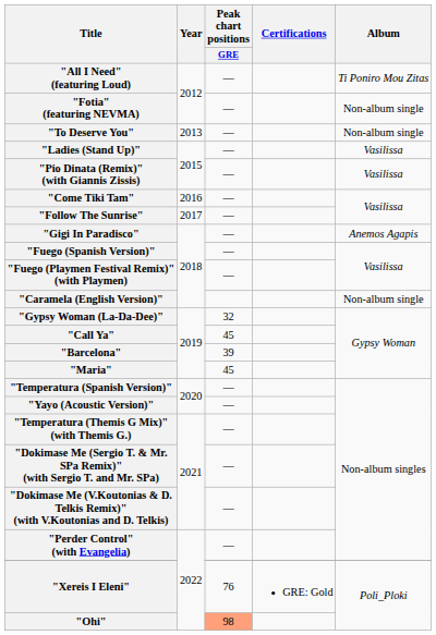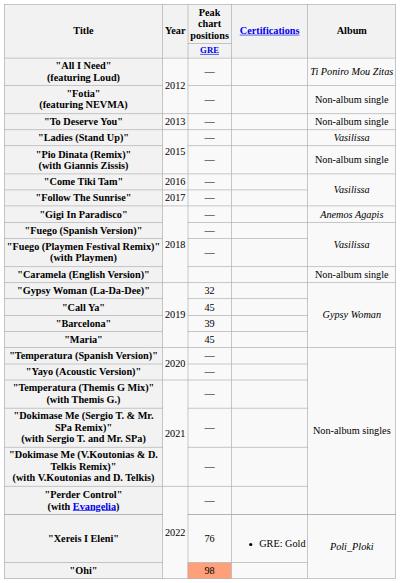"Pio Dinata (Remix)" (with Giannis Zissis) | Album: Vasilissa -> Non-album single
